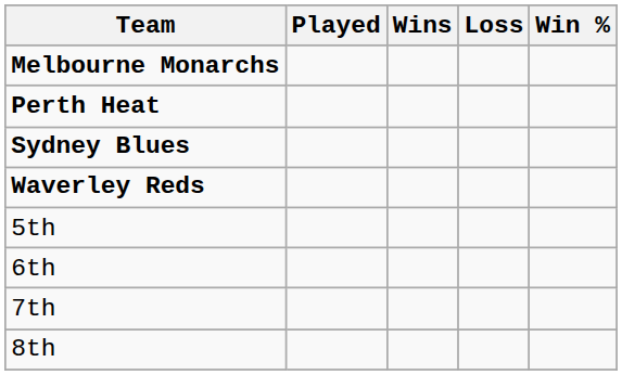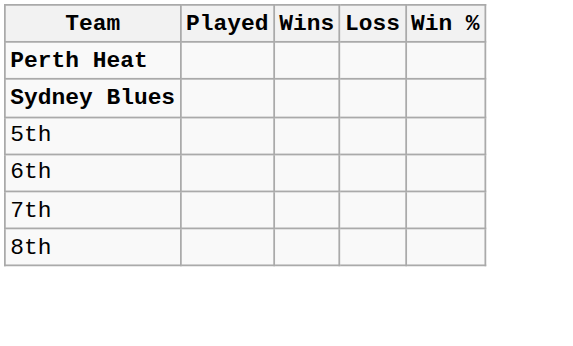- row: Melbourne Monarchs
- row: Waverley Reds
